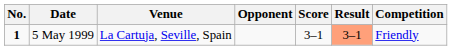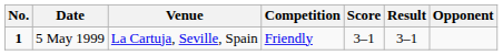columns swapped: Opponent <-> Competition
5 May 1999 | Result: lightsalmon background -> no background
